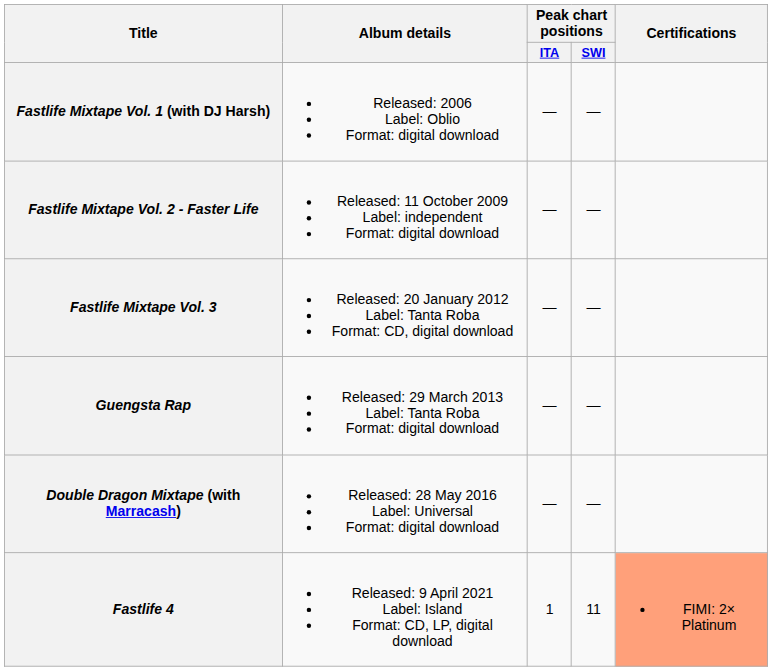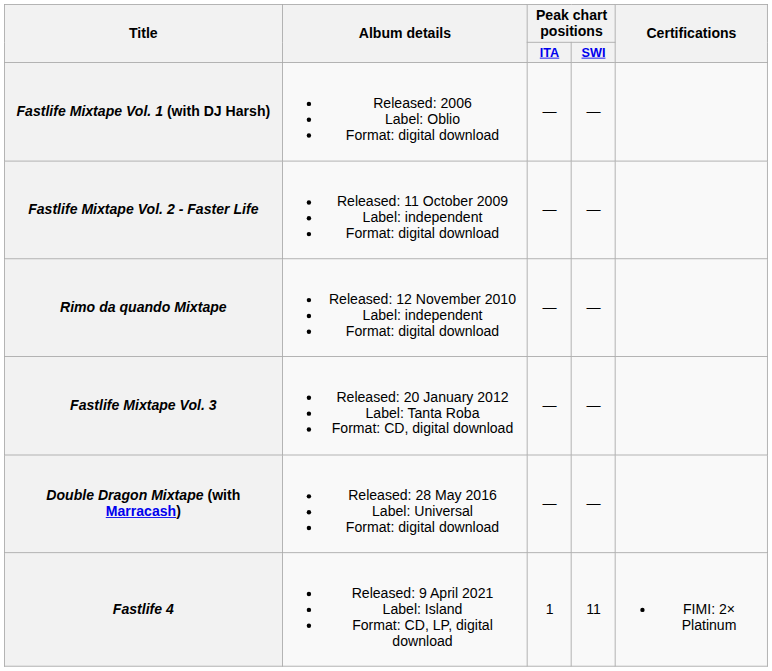+ row: Rimo da quando Mixtape | Released: 12 November 2010 Label: independent Format: digital download | — | —
- row: Guengsta Rap | Released: 29 March 2013 Label: Tanta Roba Format: digital download | — | —
Fastlife 4 | Certifications: lightsalmon background -> no background
